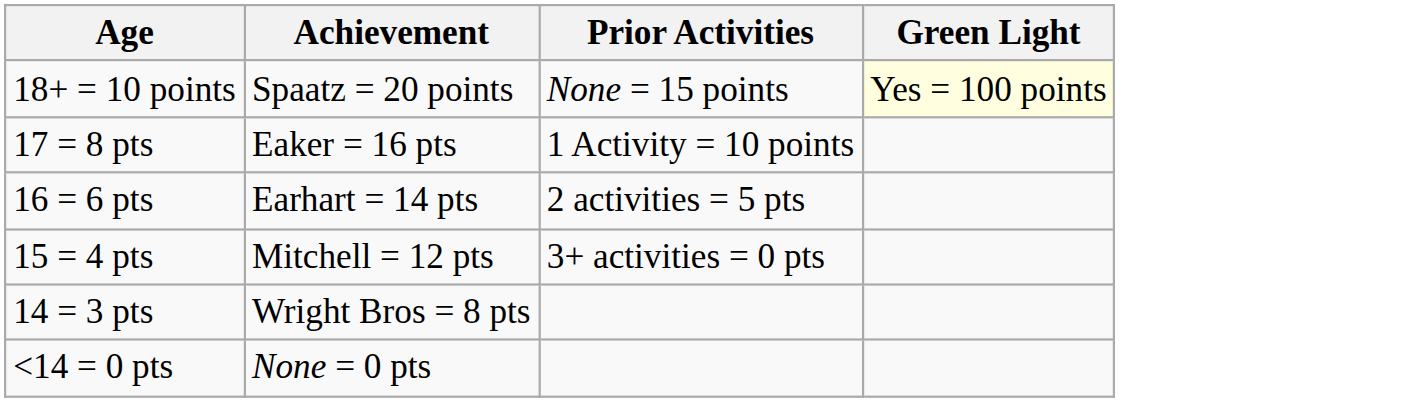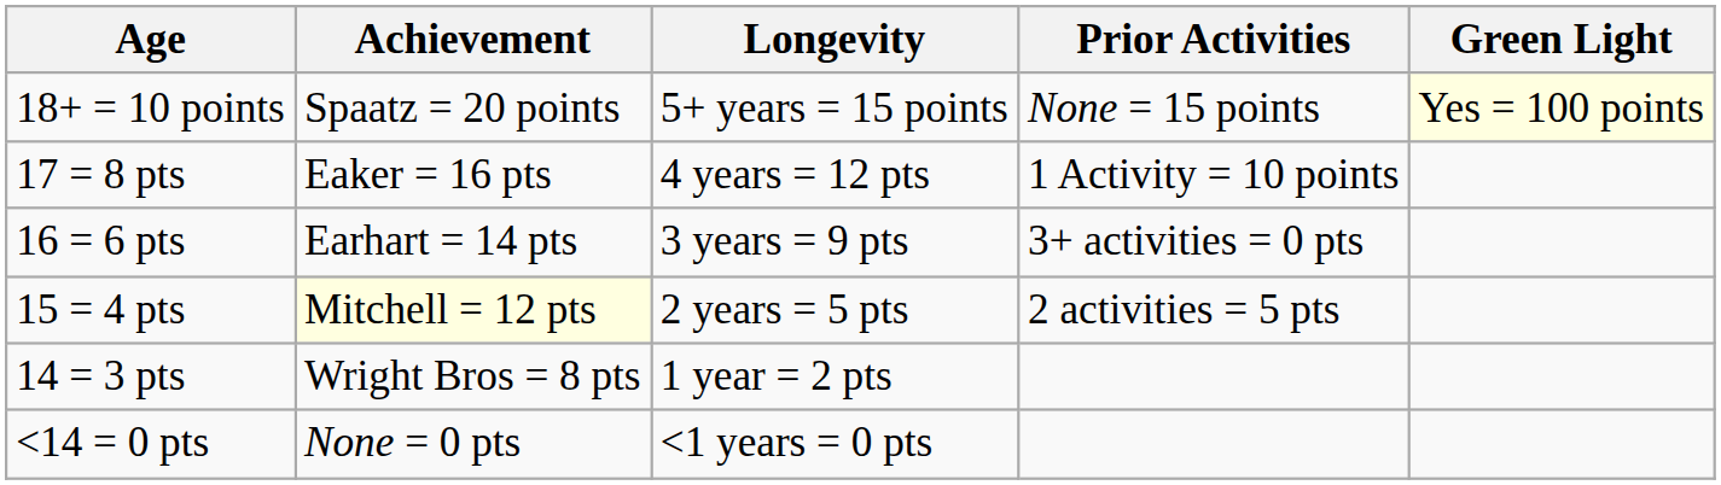+ column: Longevity | 5+ years = 15 points | 4 years = 12 pts | 3 years = 9 pts | 2 years = 5 pts | 1 year = 2 pts | <1 years = 0 pts
16 = 6 pts | Prior Activities: 2 activities = 5 pts -> 3+ activities = 0 pts
15 = 4 pts | Achievement: no background -> lightyellow background
15 = 4 pts | Prior Activities: 3+ activities = 0 pts -> 2 activities = 5 pts
